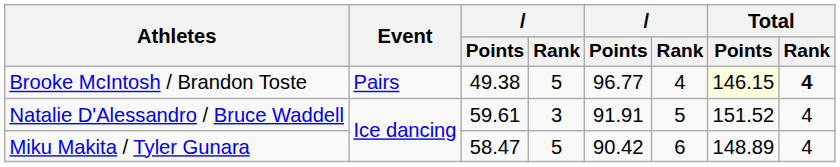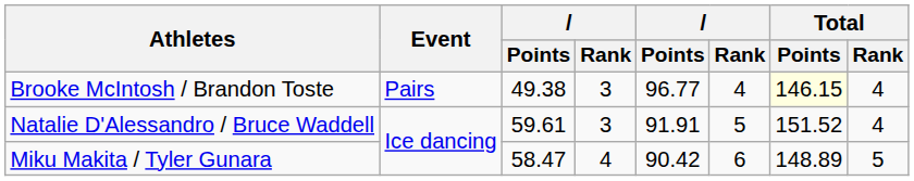Brooke McIntosh / Brandon Toste | column 4: 5 -> 3
Brooke McIntosh / Brandon Toste | Total / Rank: bold -> normal
Miku Makita / Tyler Gunara | column 4: 5 -> 4
Miku Makita / Tyler Gunara | Total / Rank: 4 -> 5
